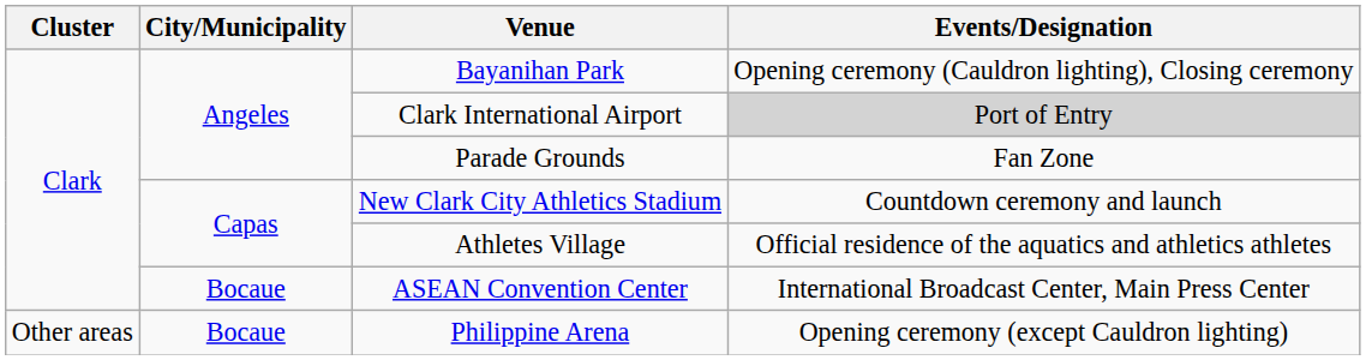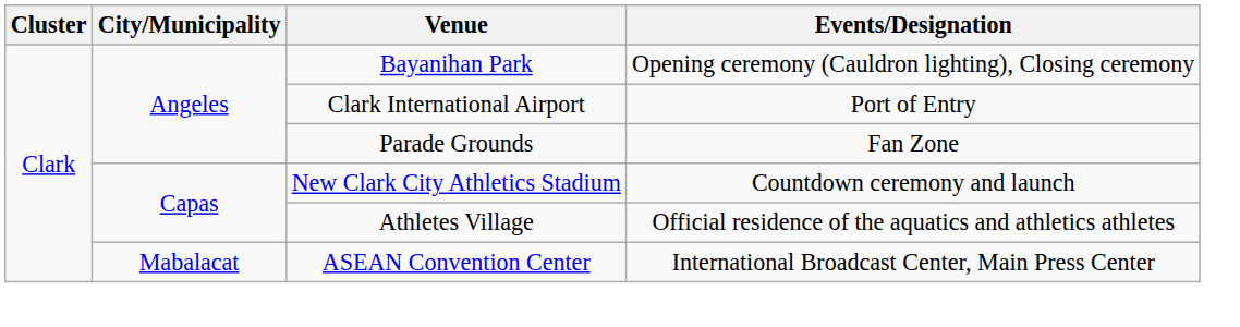Clark International Airport | Events/Designation: lightgrey background -> no background
ASEAN Convention Center | City/Municipality: Bocaue -> Mabalacat
- row: Other areas | Bocaue | Philippine Arena | Opening ceremony (except Cauldron lighting)
